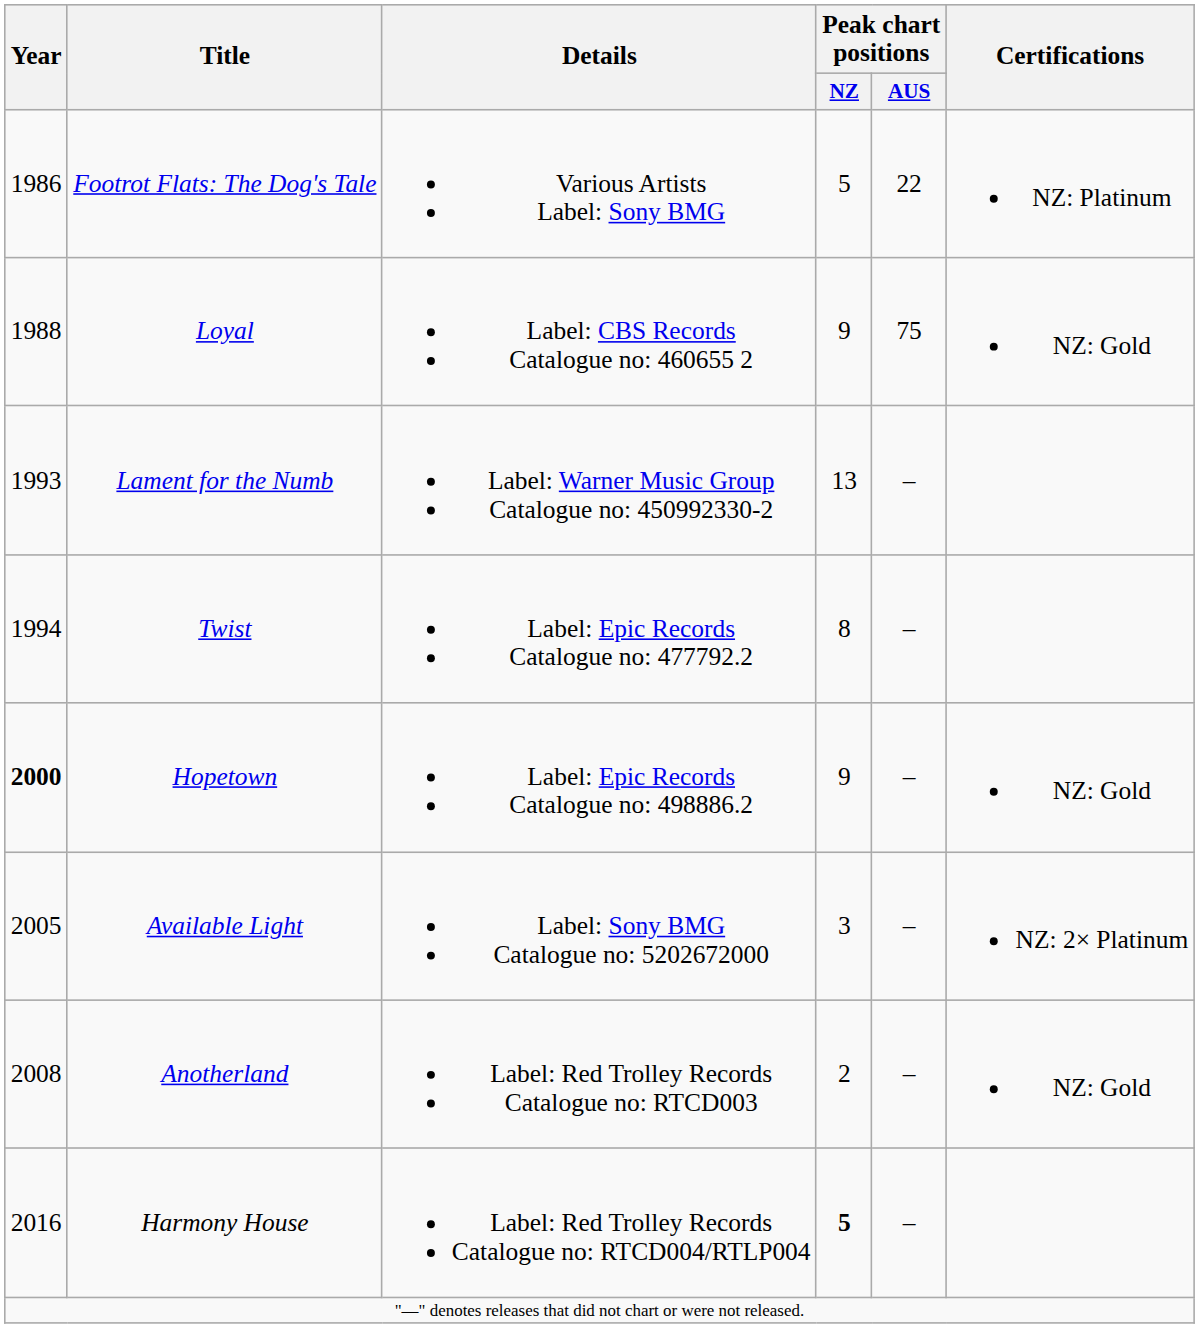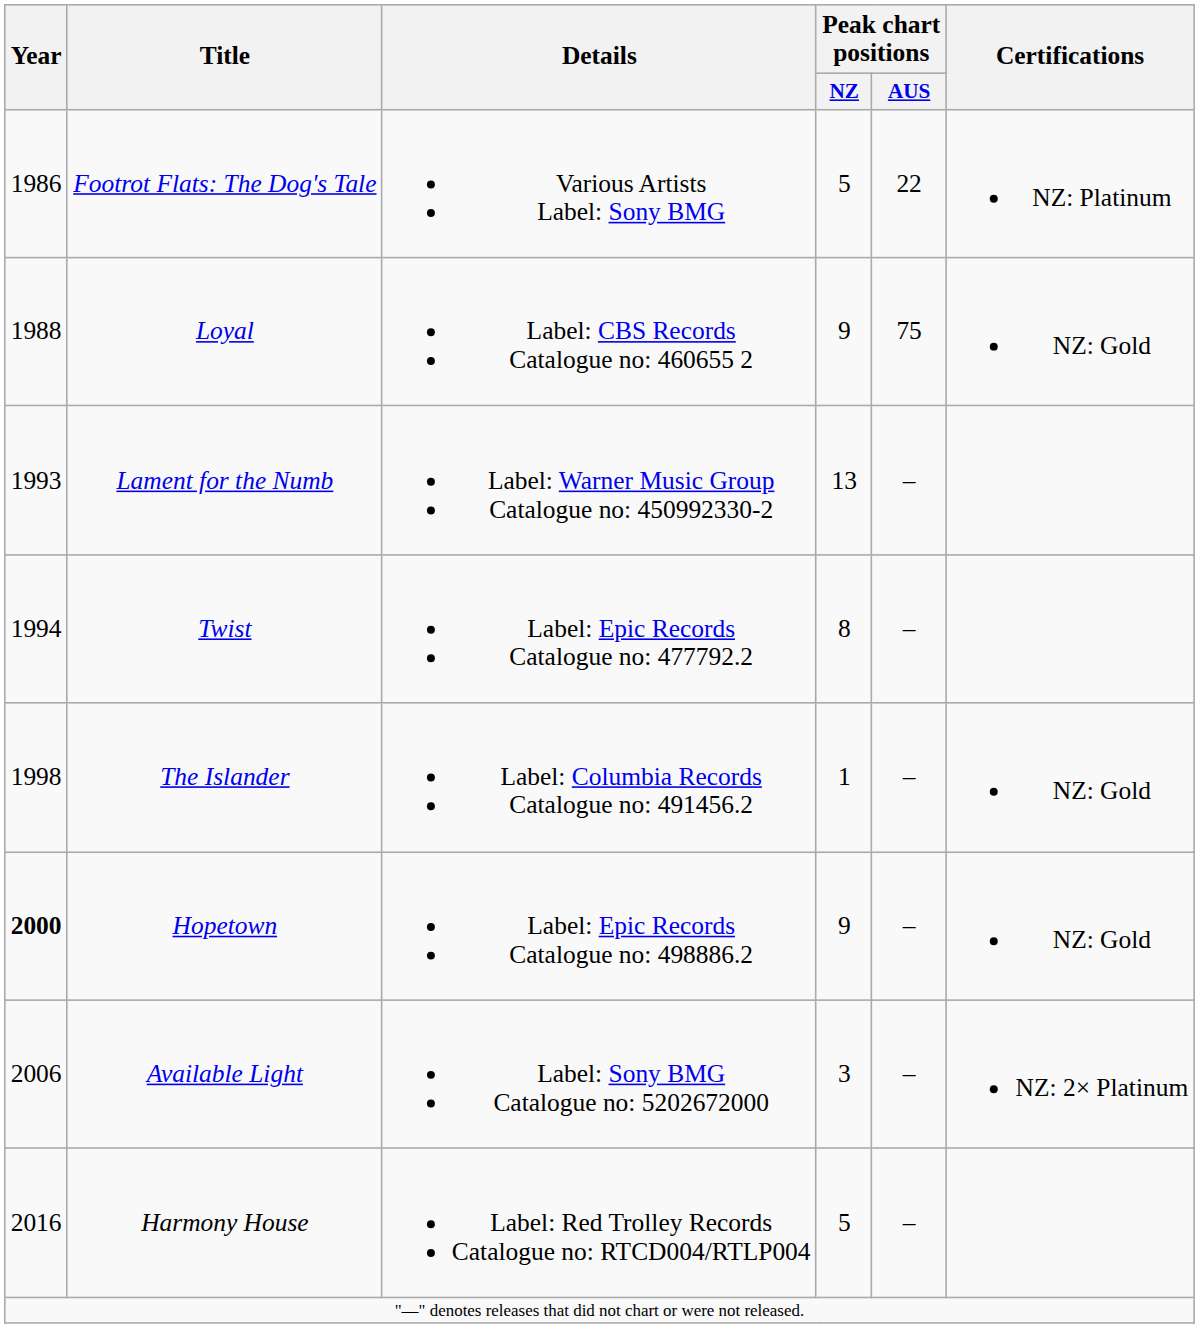+ row: 1998 | The Islander | Label: Columbia Records Catalogue no: 491456.2 | 1 | – | NZ: Gold
Available Light | Year: 2005 -> 2006
- row: 2008 | Anotherland | Label: Red Trolley Records Catalogue no: RTCD003 | 2 | – | NZ: Gold
Harmony House | Peak chart positions / NZ: bold -> normal
